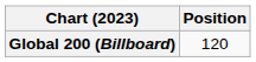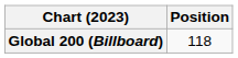Global 200 (Billboard) | Position: 120 -> 118
